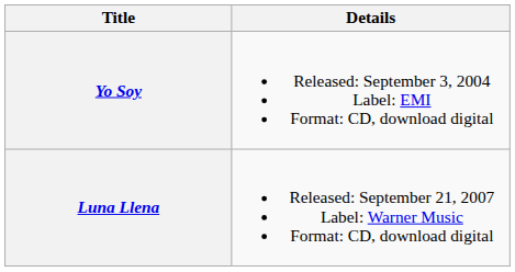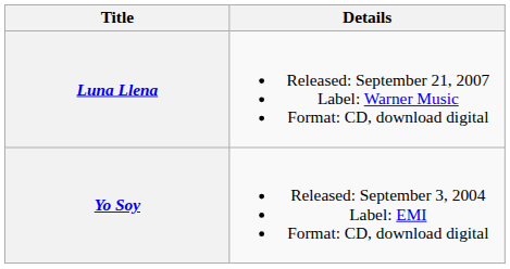rows swapped: Yo Soy <-> Luna Llena
